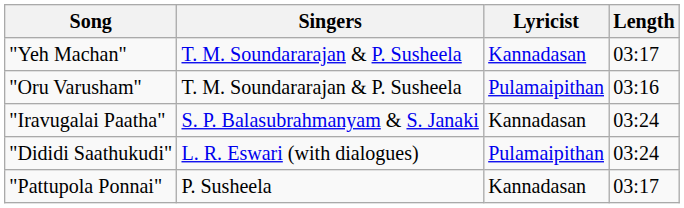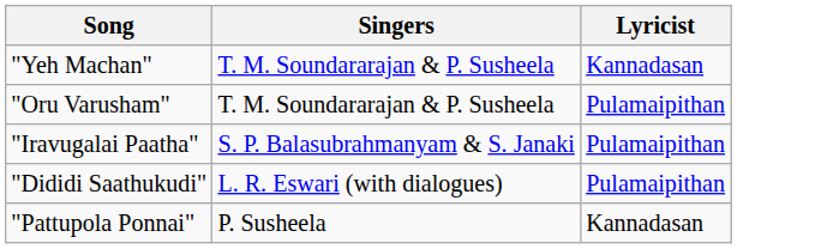- column: Length | 03:17 | 03:16 | 03:24 | 03:24 | 03:17
"Iravugalai Paatha" | Lyricist: Kannadasan -> Pulamaipithan
